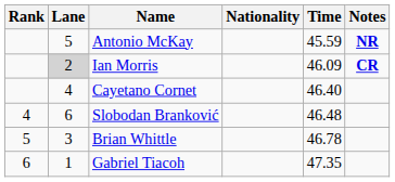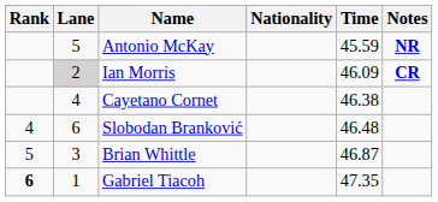Cayetano Cornet | Time: 46.40 -> 46.38
Brian Whittle | Time: 46.78 -> 46.87
Gabriel Tiacoh | Rank: normal -> bold
